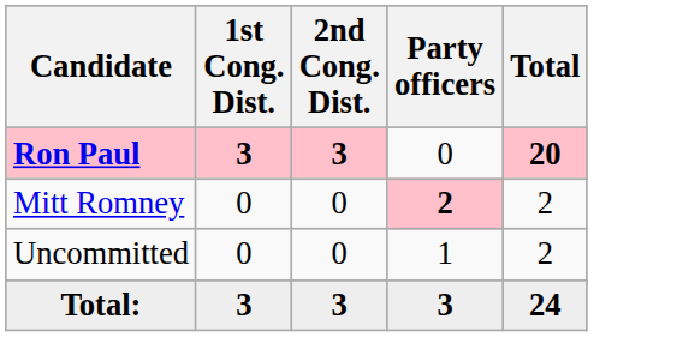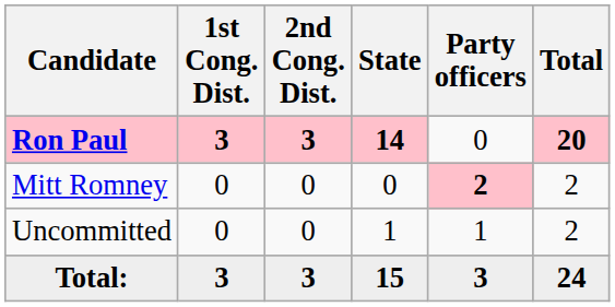+ column: State | 14 | 0 | 1 | 15
